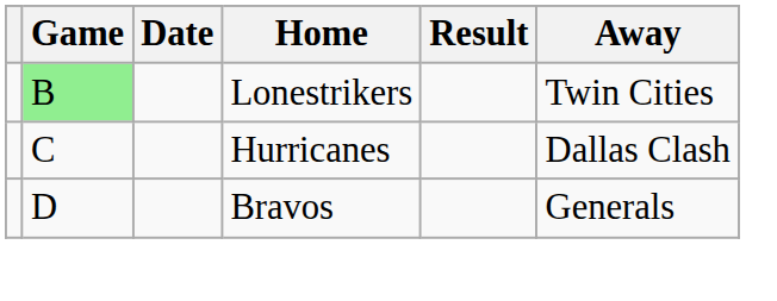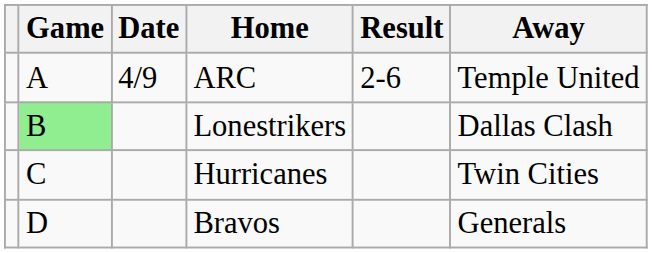+ row: A | 4/9 | ARC | 2-6 | Temple United
Lonestrikers | Away: Twin Cities -> Dallas Clash
Hurricanes | Away: Dallas Clash -> Twin Cities
